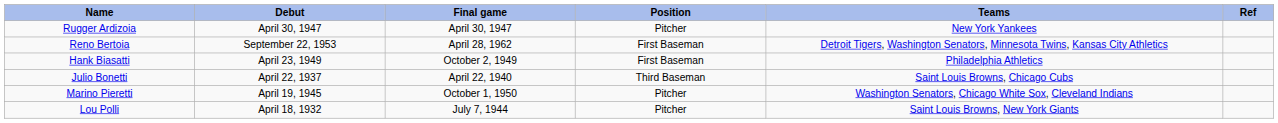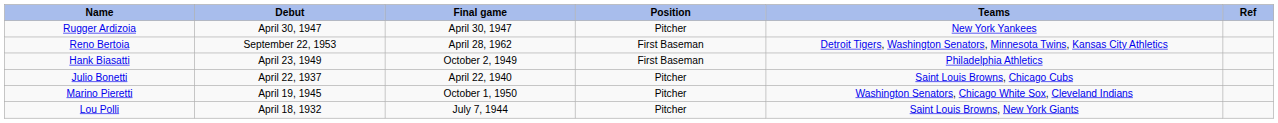Julio Bonetti | Position: Third Baseman -> Pitcher
